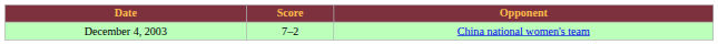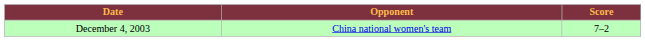columns swapped: Opponent <-> Score
